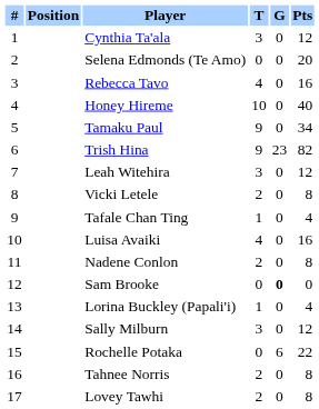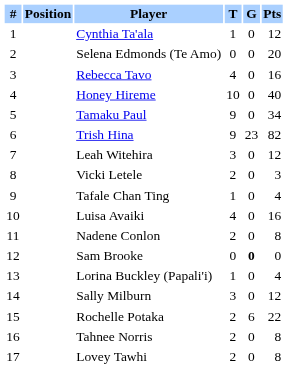Cynthia Ta'ala | T: 3 -> 1
Vicki Letele | Pts: 8 -> 3
Rochelle Potaka | T: 0 -> 2
